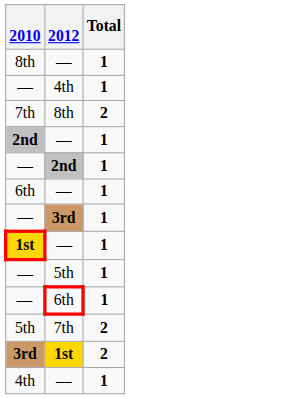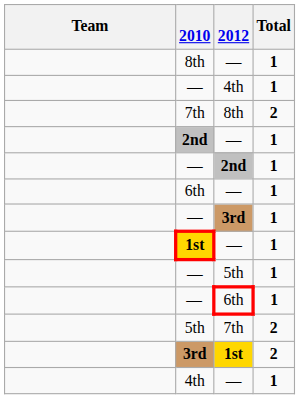+ column: Team
